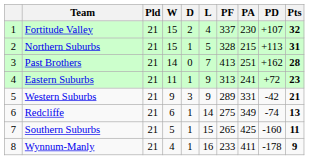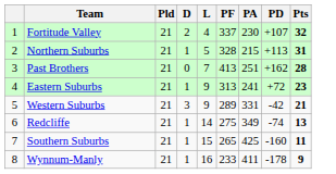- column: W | 15 | 15 | 14 | 11 | 9 | 6 | 5 | 4
